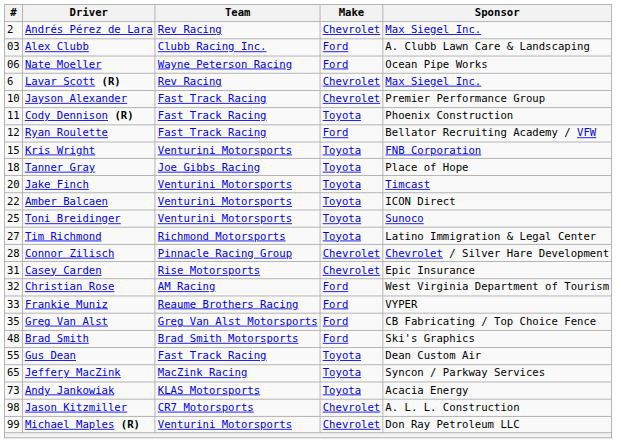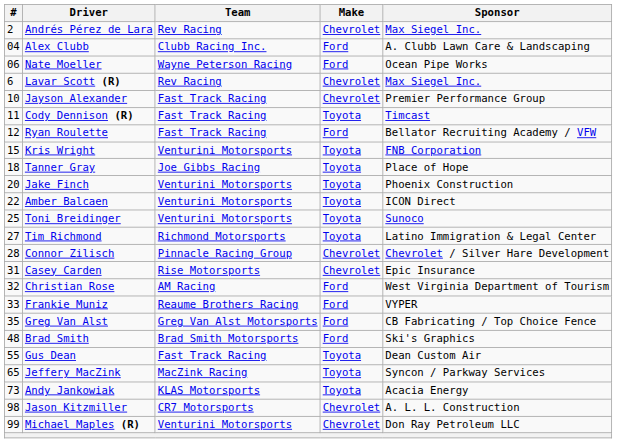Alex Clubb | #: 03 -> 04
Cody Dennison (R) | Sponsor: Phoenix Construction -> Timcast
Jake Finch | Sponsor: Timcast -> Phoenix Construction
